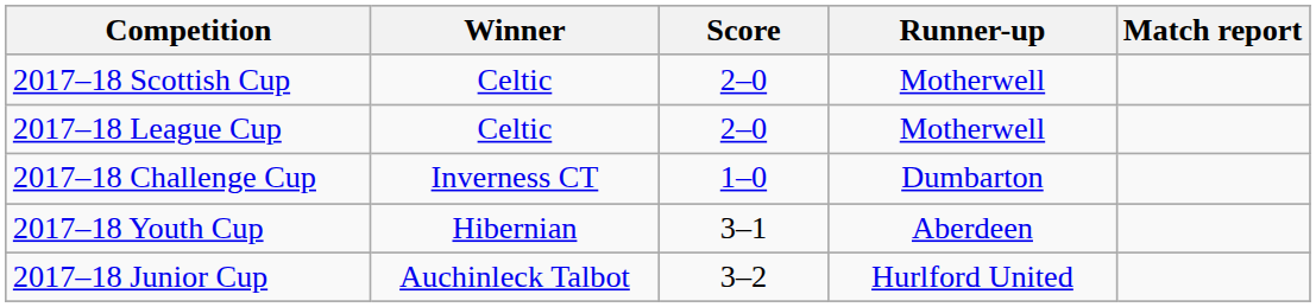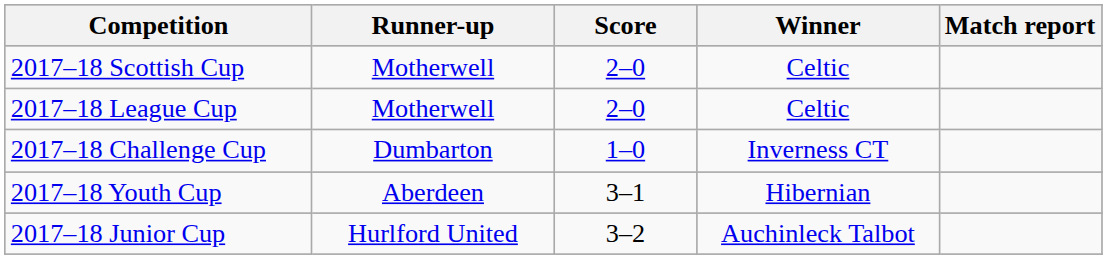columns swapped: Winner <-> Runner-up
